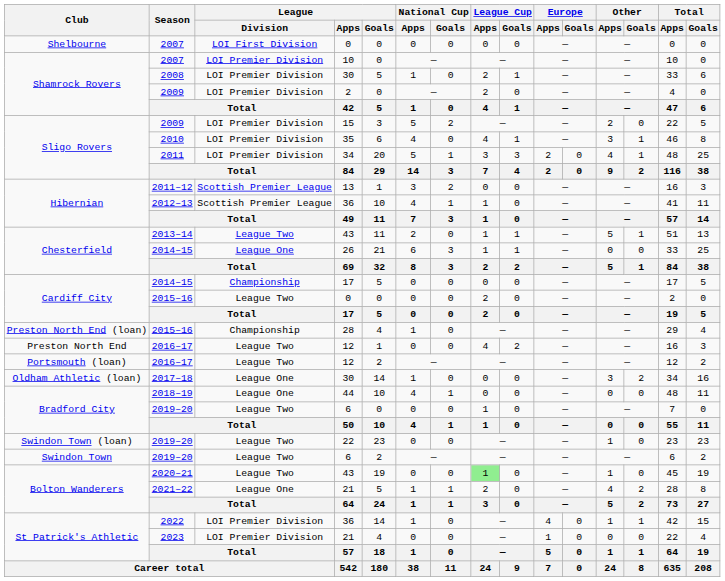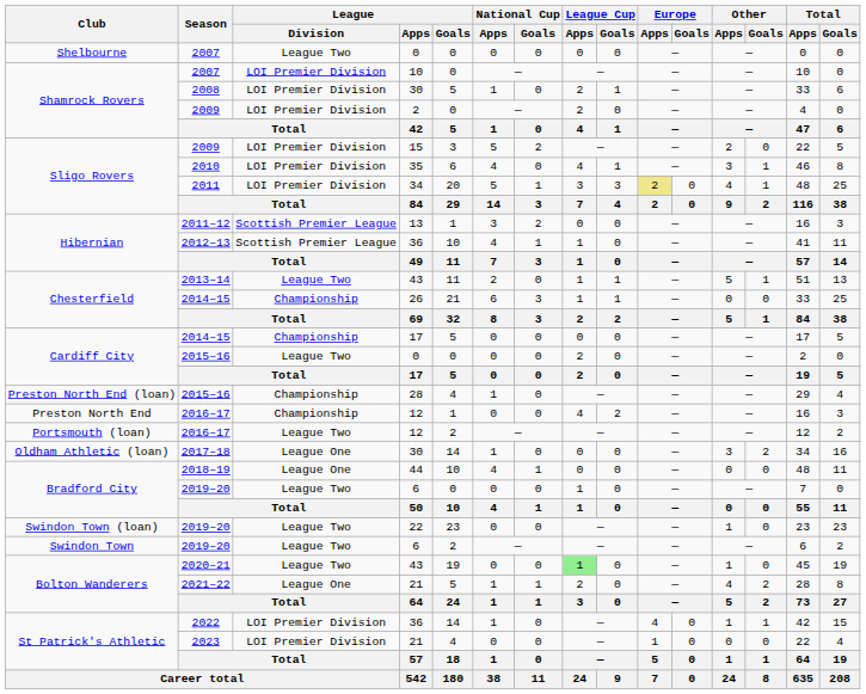Shelbourne / 2007 | League / Division: LOI First Division -> League Two
2011 | Europe / Apps: no background -> khaki background
Chesterfield / 2014–15 | League / Division: League One -> Championship
Preston North End / 2016–17 | League / Division: League Two -> Championship
